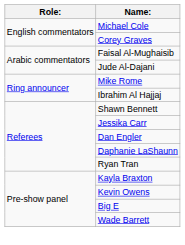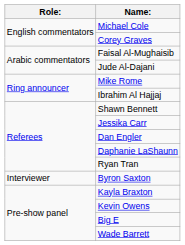+ row: Interviewer | Byron Saxton
